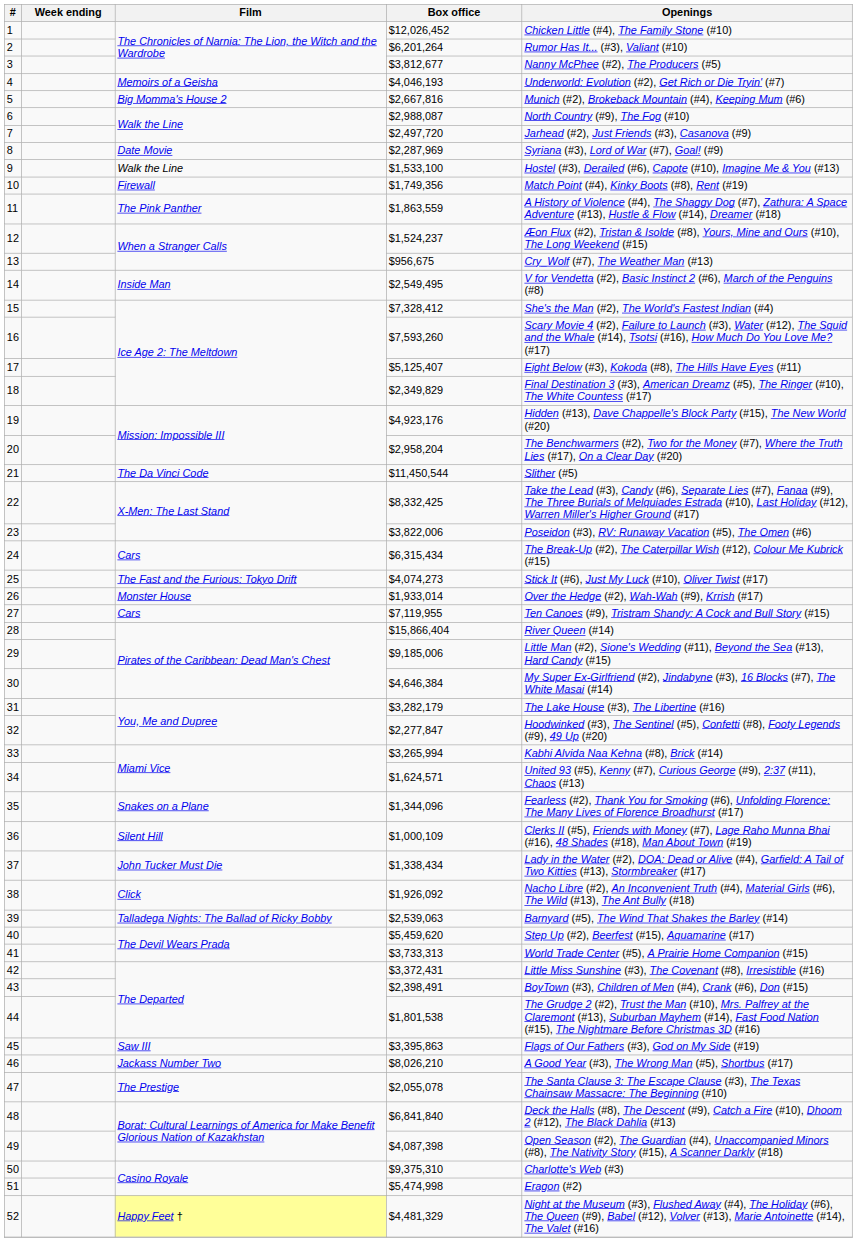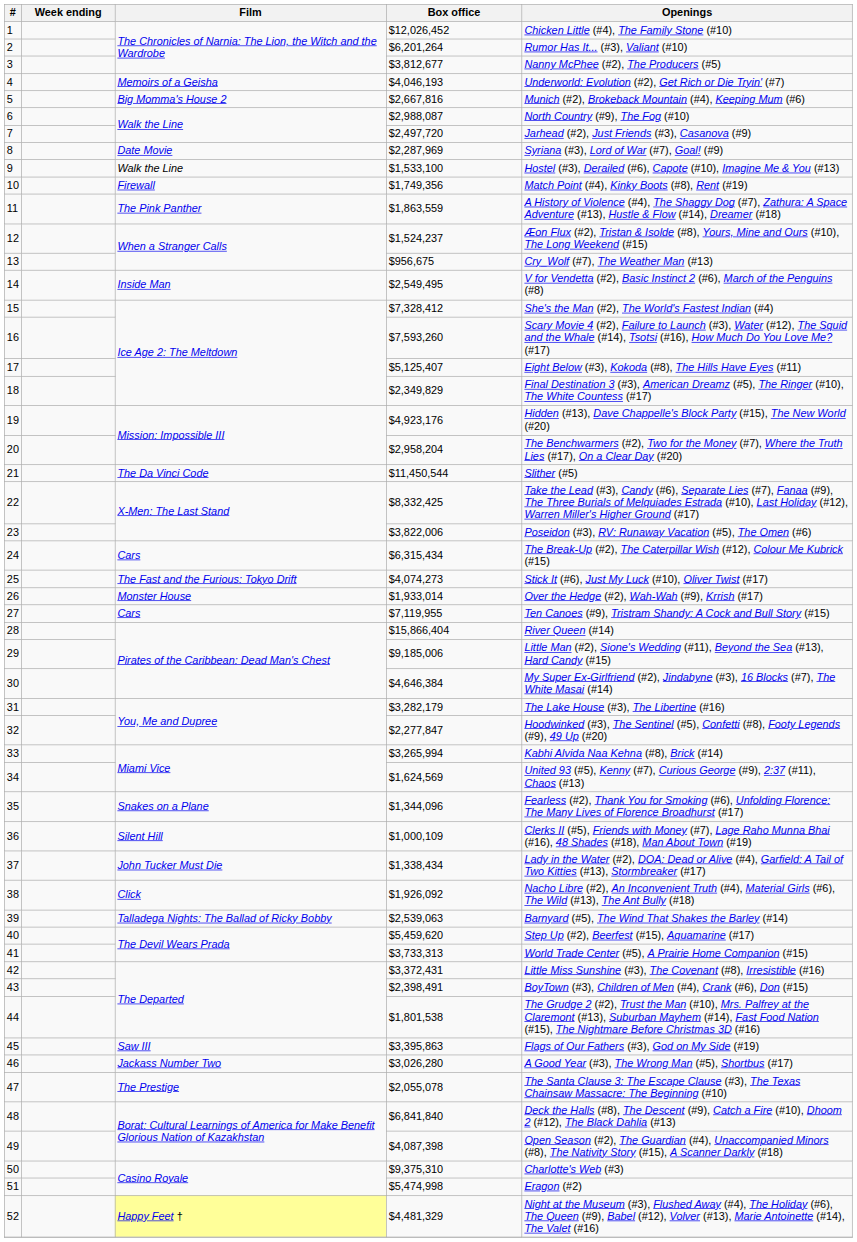34 | Box office: $1,624,571 -> $1,624,569
46 | Box office: $8,026,210 -> $3,026,280
